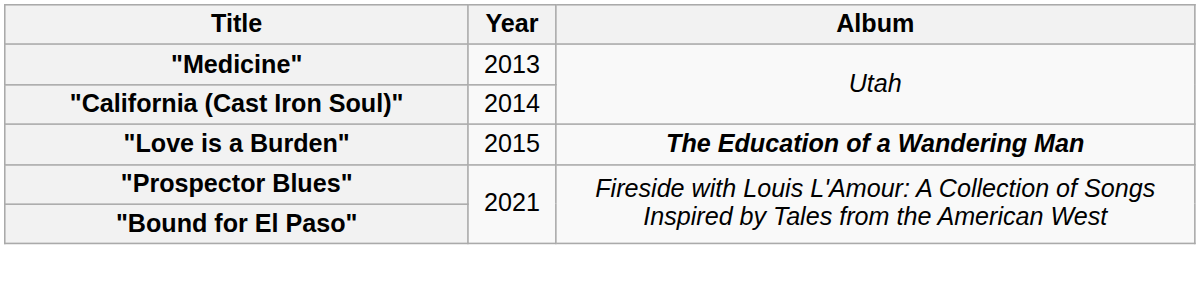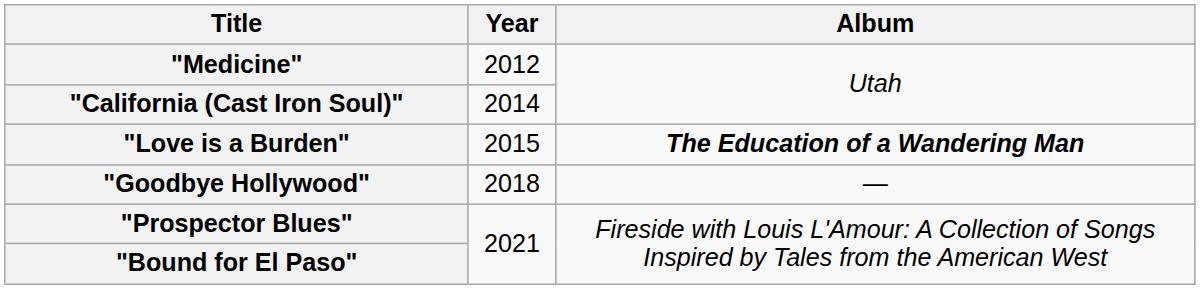"Medicine" | Year: 2013 -> 2012
+ row: "Goodbye Hollywood" | 2018 | —
